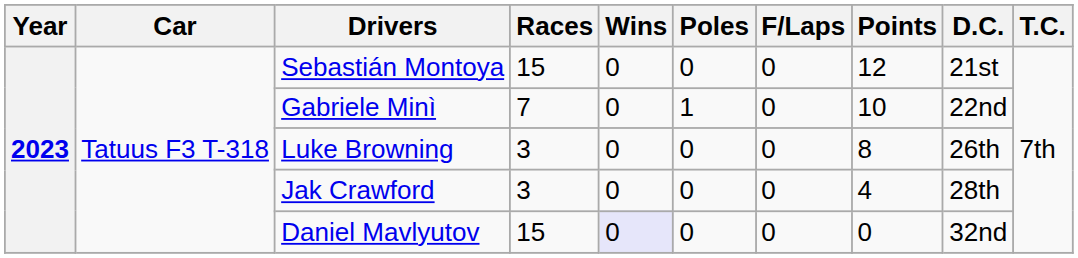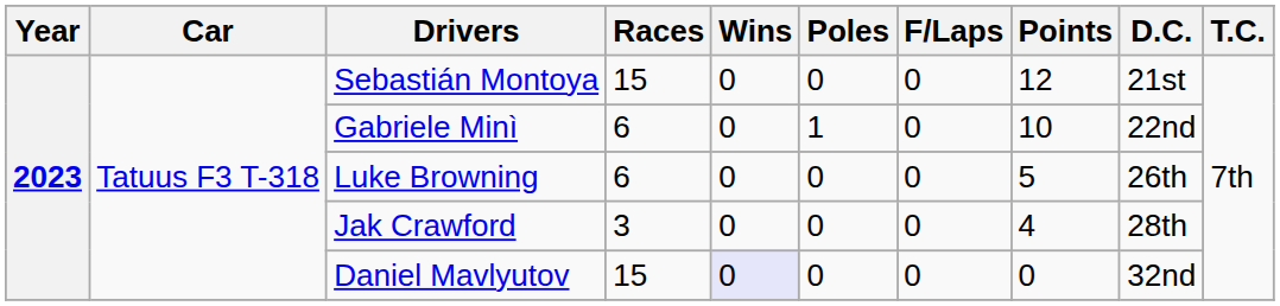Gabriele Minì | Races: 7 -> 6
Luke Browning | Races: 3 -> 6
Luke Browning | Points: 8 -> 5
